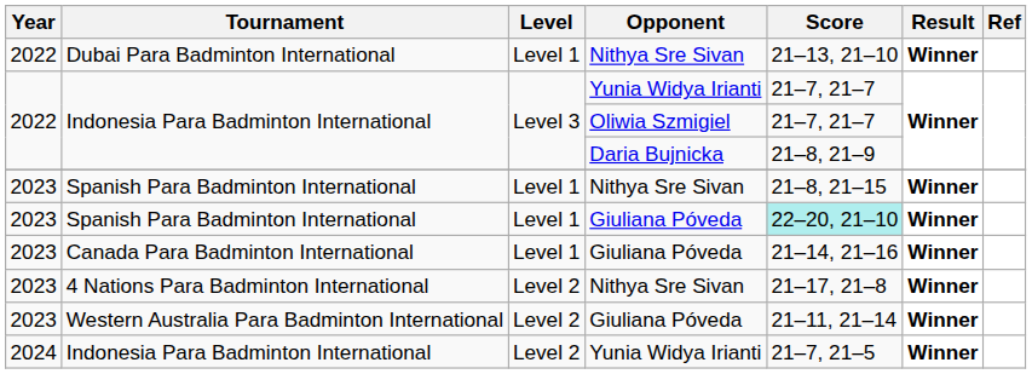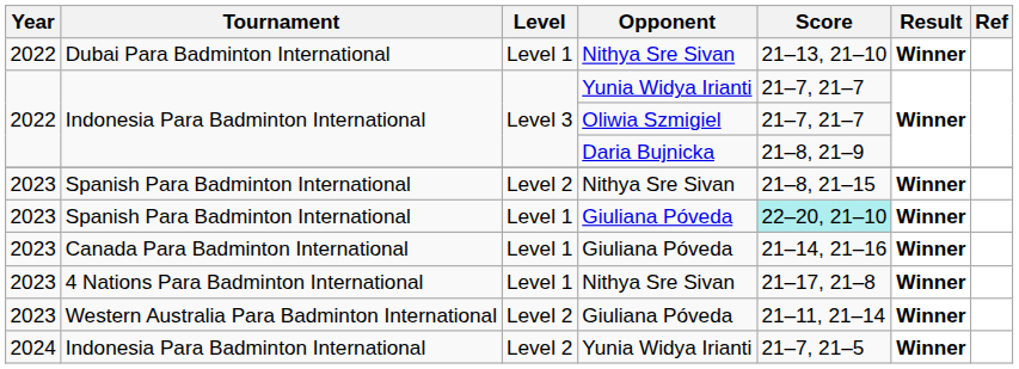Spanish Para Badminton International / Nithya Sre Sivan | Level: Level 1 -> Level 2
4 Nations Para Badminton International | Level: Level 2 -> Level 1
